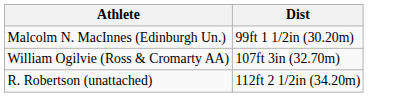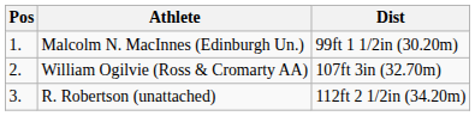+ column: Pos | 1. | 2. | 3.
